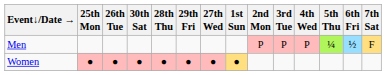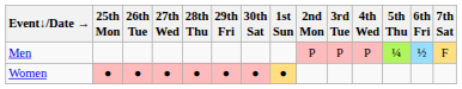columns swapped: 27th Wed <-> 30th Sat
